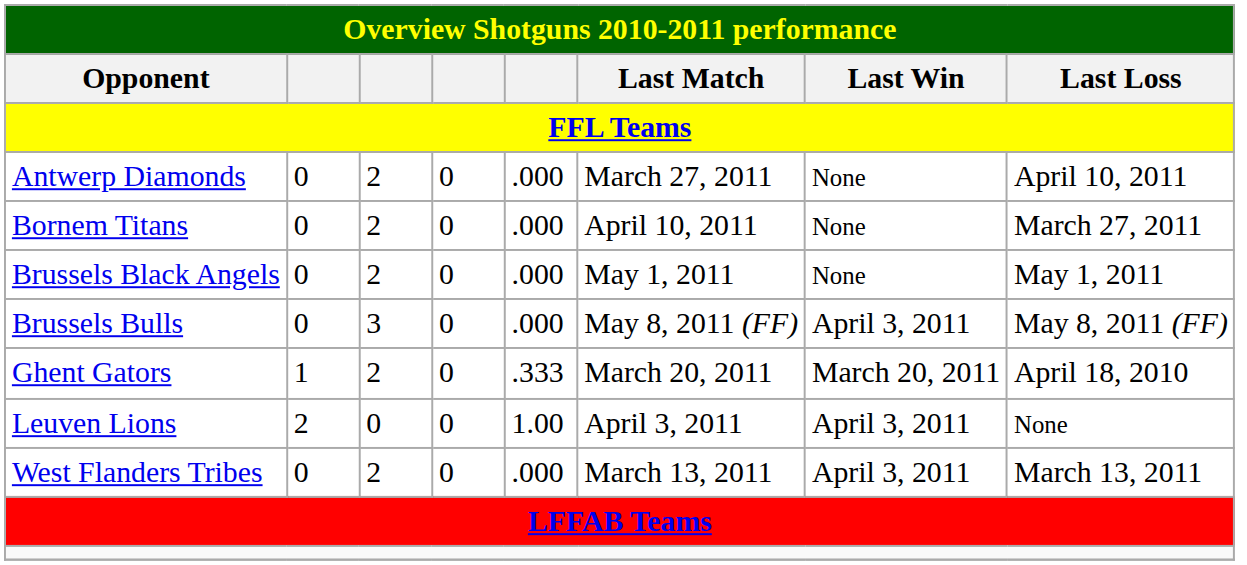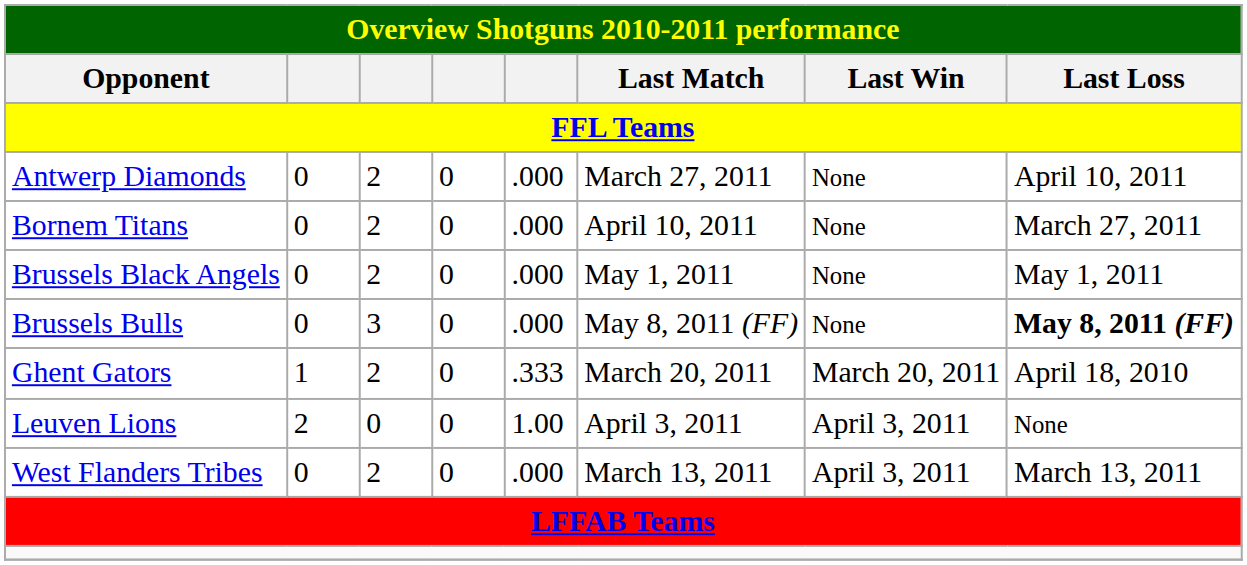Brussels Bulls | Last Win: April 3, 2011 -> None
Brussels Bulls | Last Loss: normal -> bold
